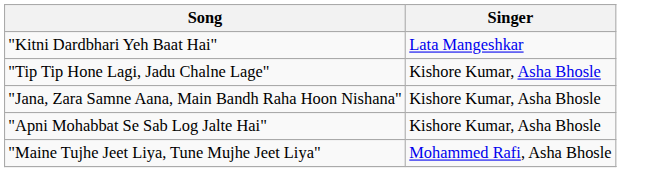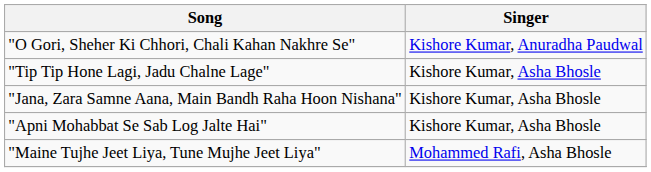- row: "Kitni Dardbhari Yeh Baat Hai" | Lata Mangeshkar
+ row: "O Gori, Sheher Ki Chhori, Chali Kahan Nakhre Se" | Kishore Kumar, Anuradha Paudwal
